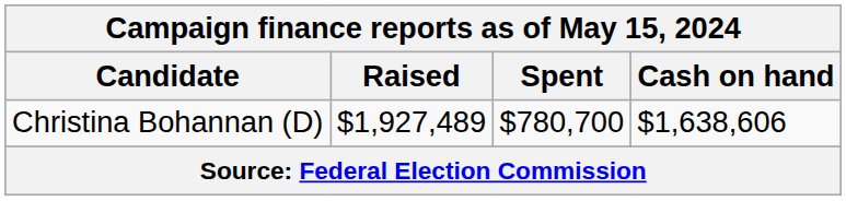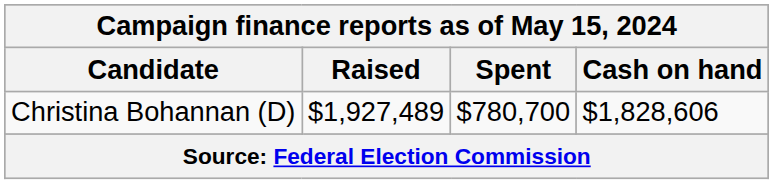Christina Bohannan (D) | Cash on hand: $1,638,606 -> $1,828,606
